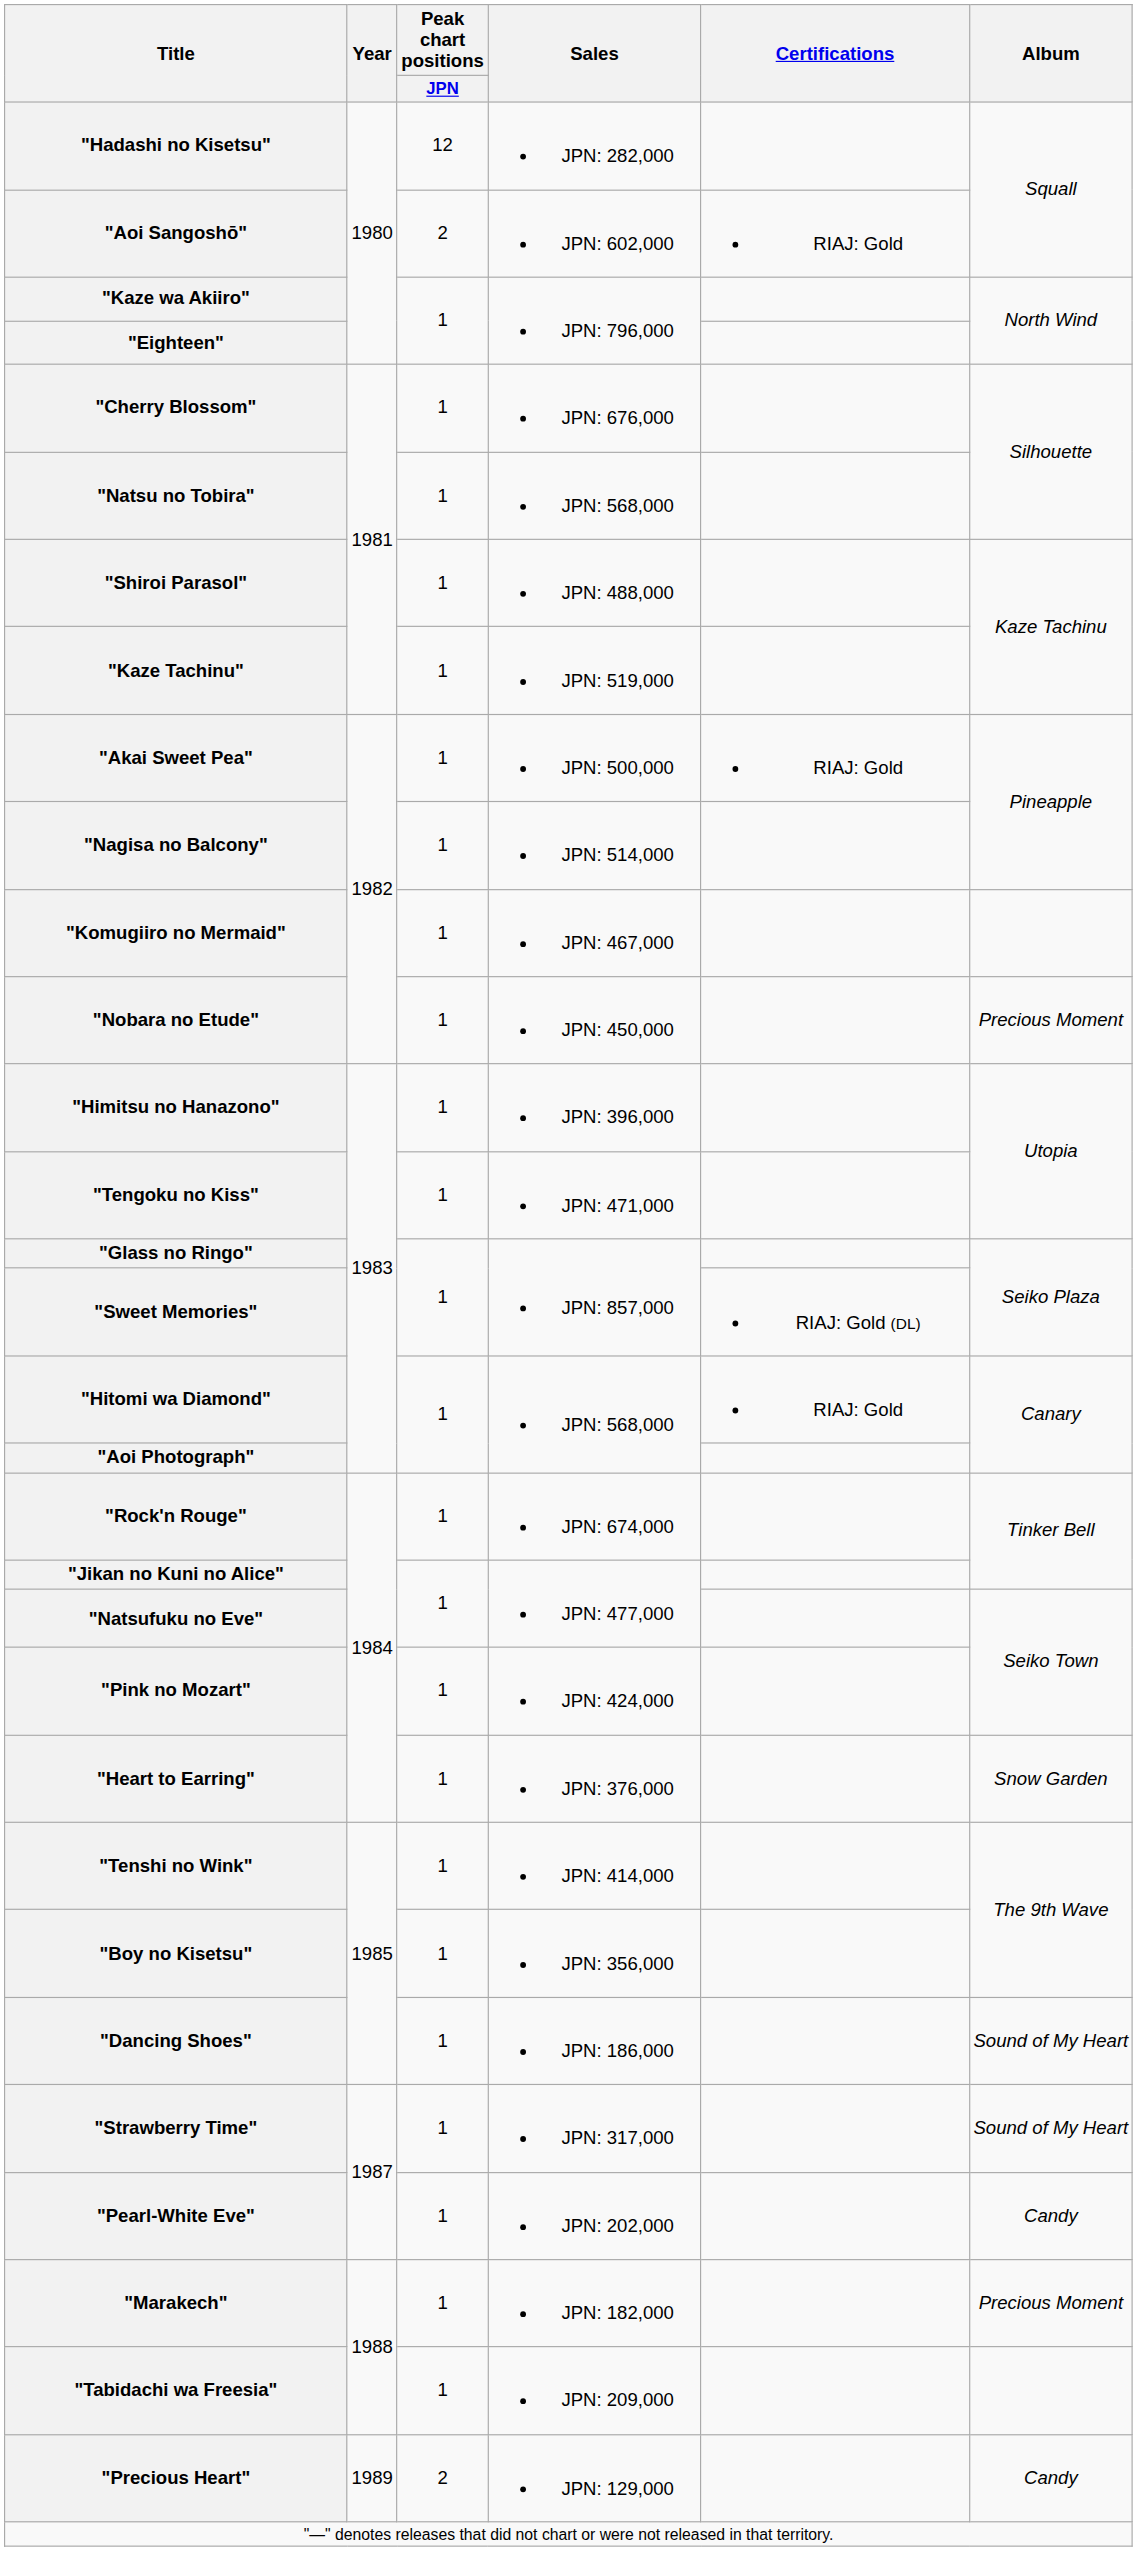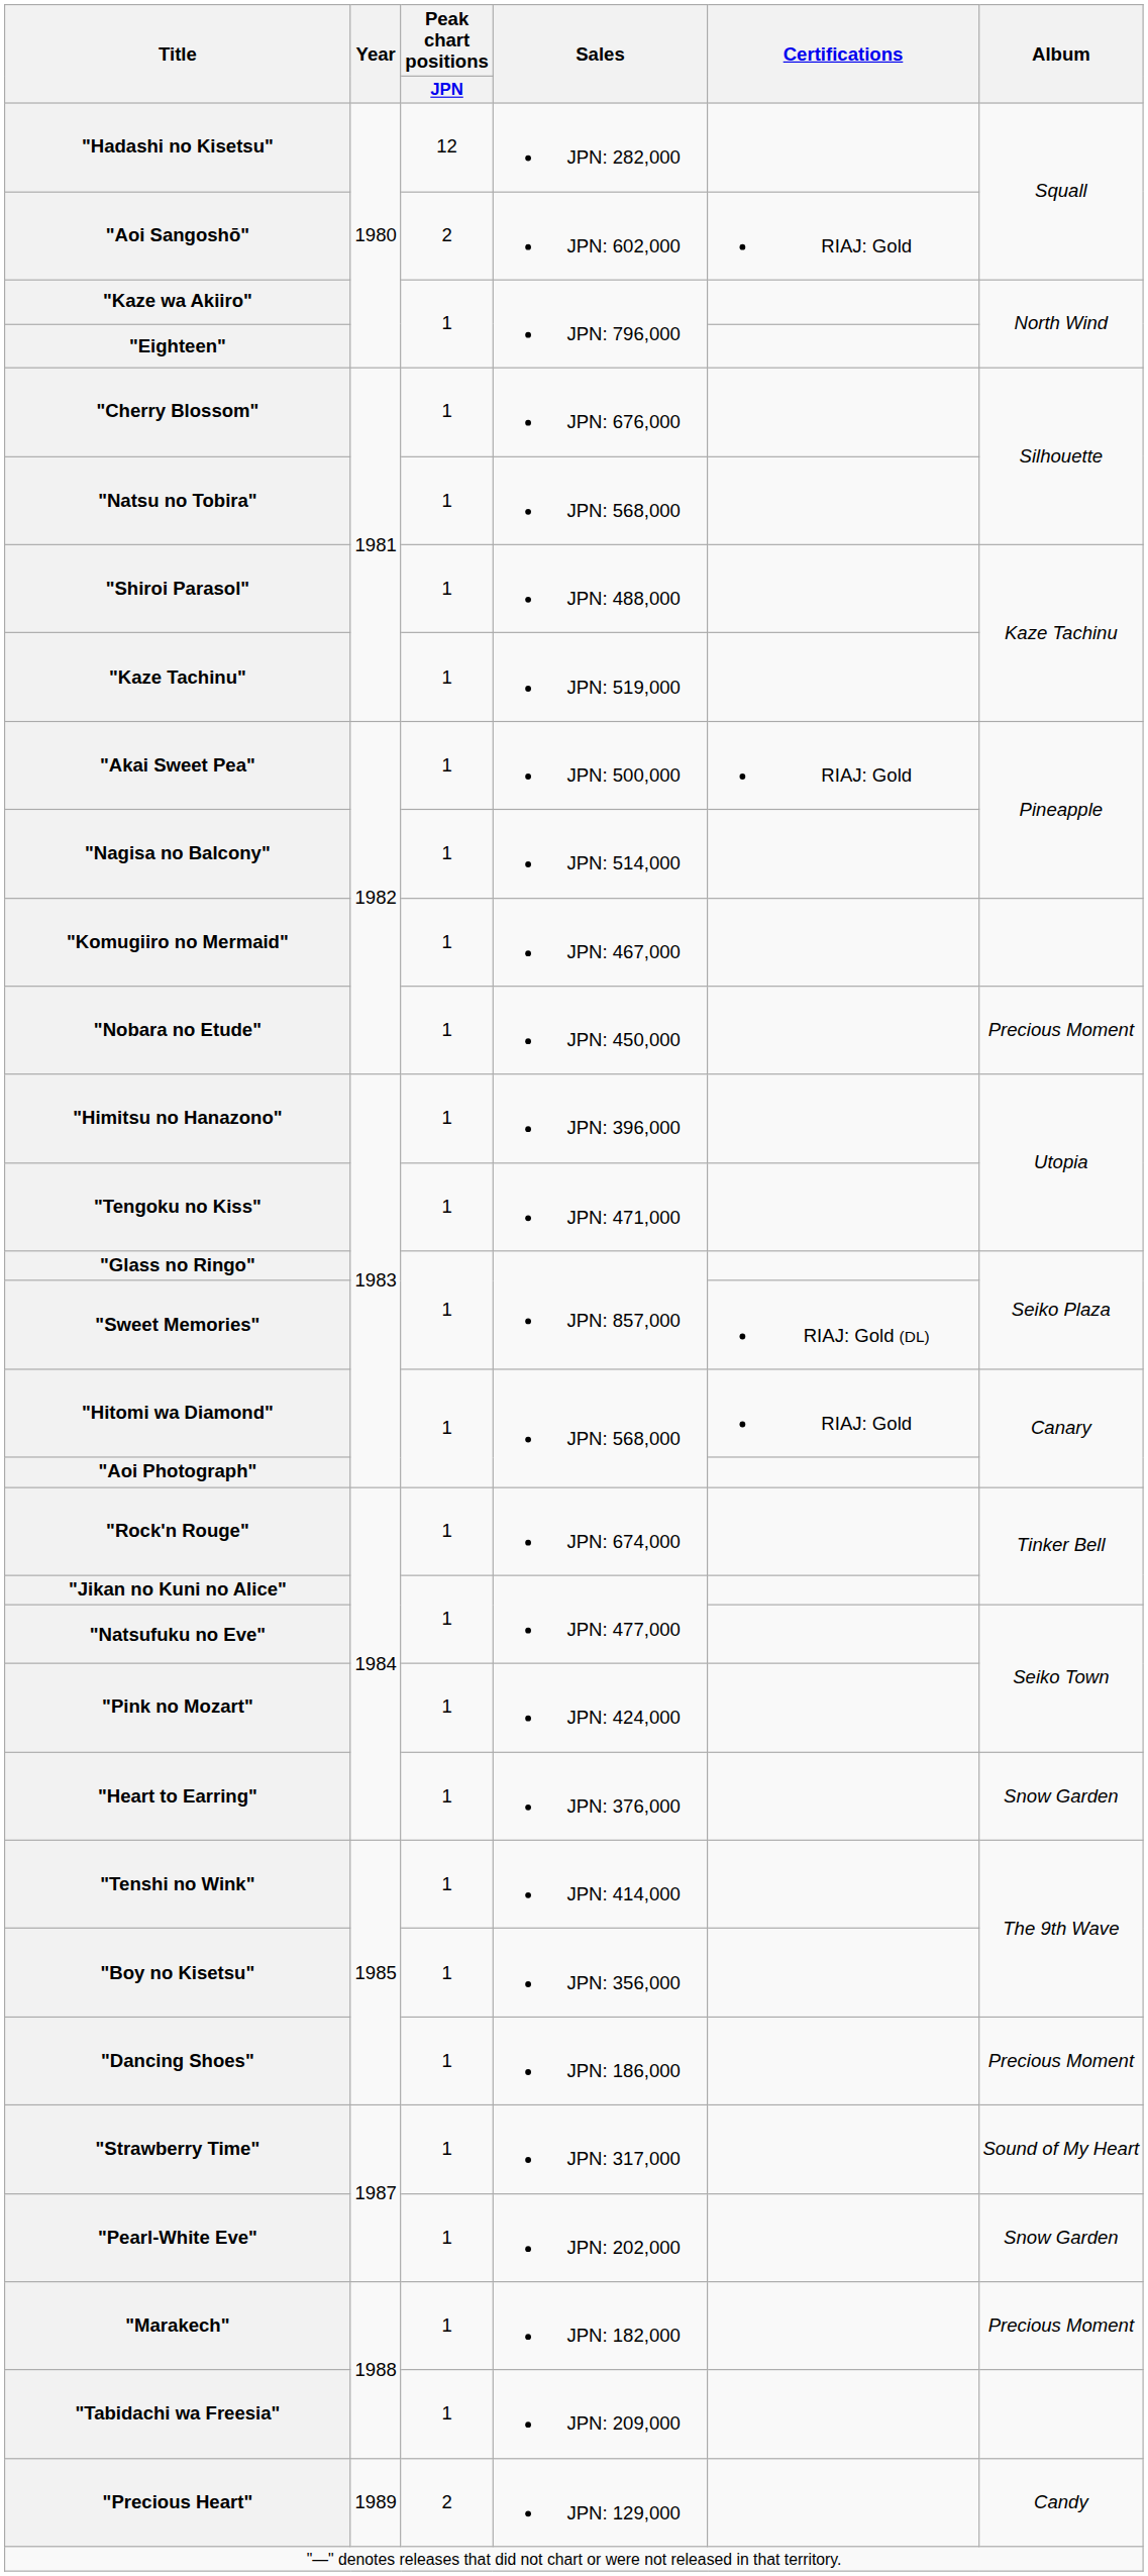"Dancing Shoes" | Album: Sound of My Heart -> Precious Moment
"Pearl-White Eve" | Album: Candy -> Snow Garden
